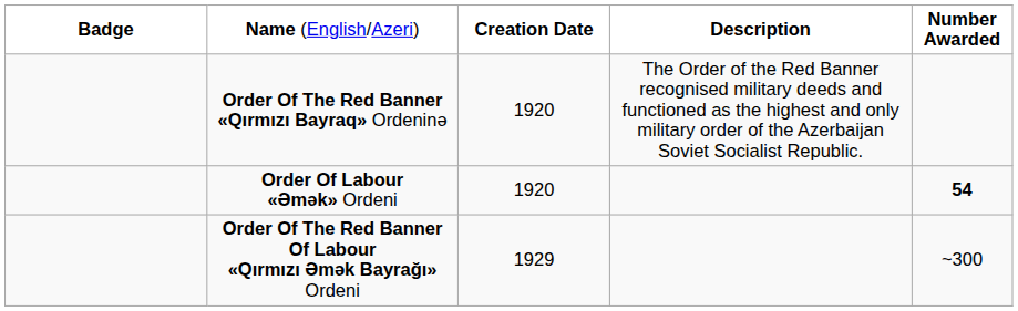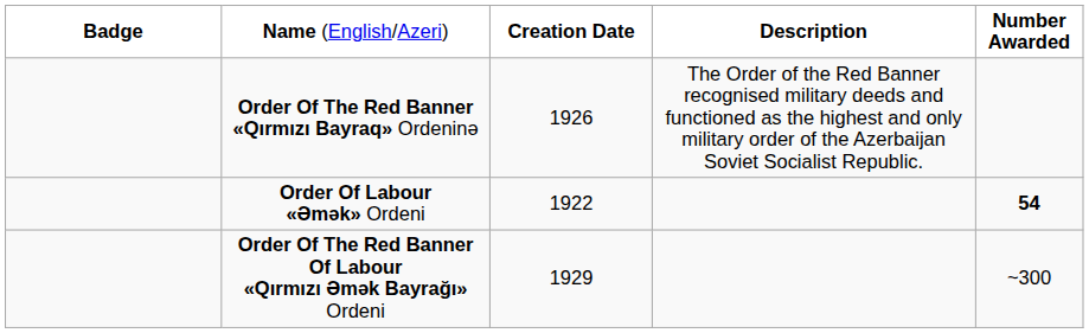Order Of The Red Banner «Qırmızı Bayraq» Ordeninə | column 3: 1920 -> 1926
Order Of Labour «Əmək» Ordeni | column 3: 1920 -> 1922
